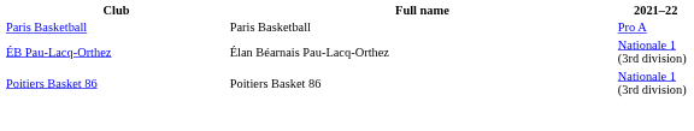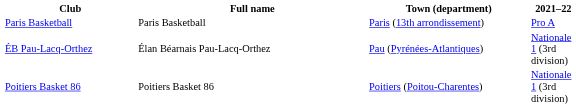+ column: Town (department) | Paris (13th arrondissement) | Pau (Pyrénées-Atlantiques) | Poitiers (Poitou-Charentes)
